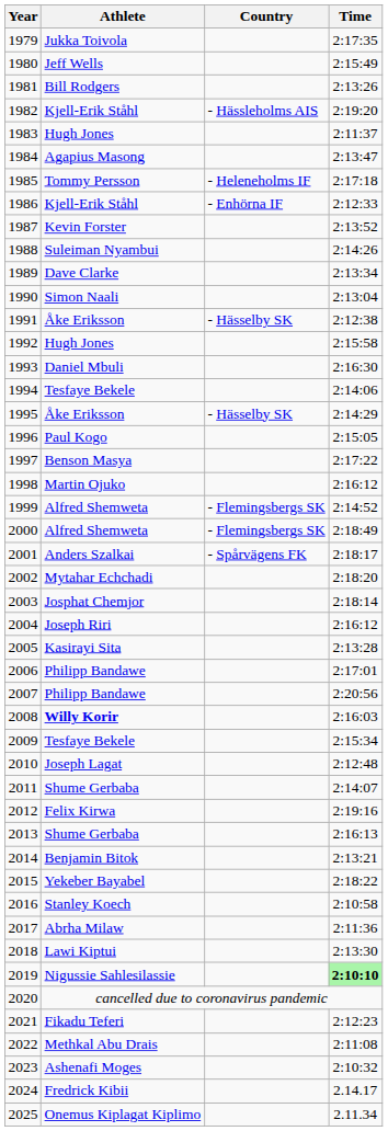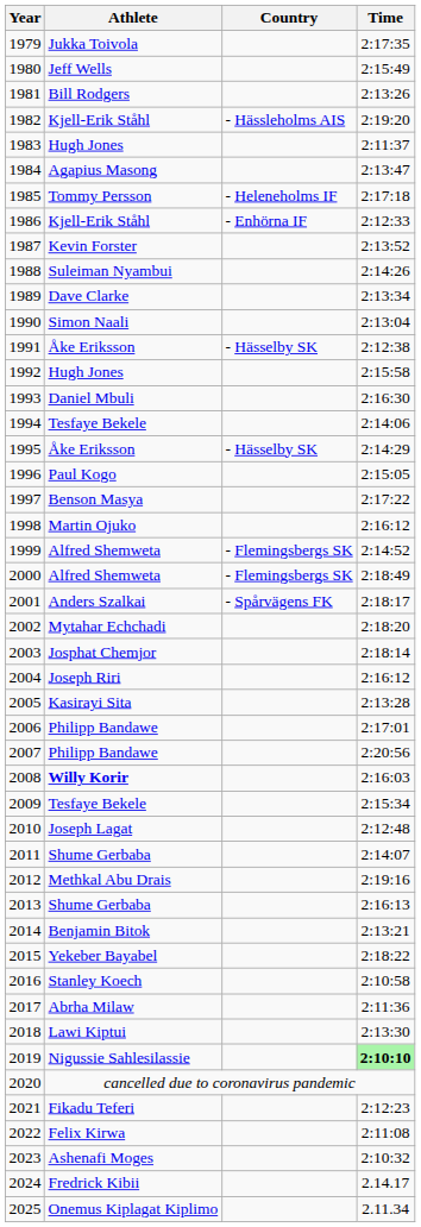2012 | Athlete: Felix Kirwa -> Methkal Abu Drais
2022 | Athlete: Methkal Abu Drais -> Felix Kirwa
